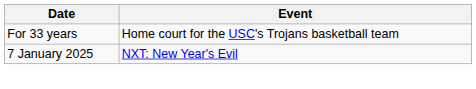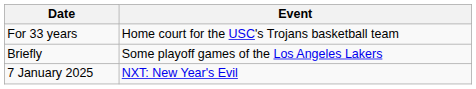+ row: Briefly | Some playoff games of the Los Angeles Lakers
